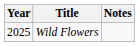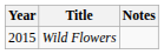Wild Flowers | Year: 2025 -> 2015
